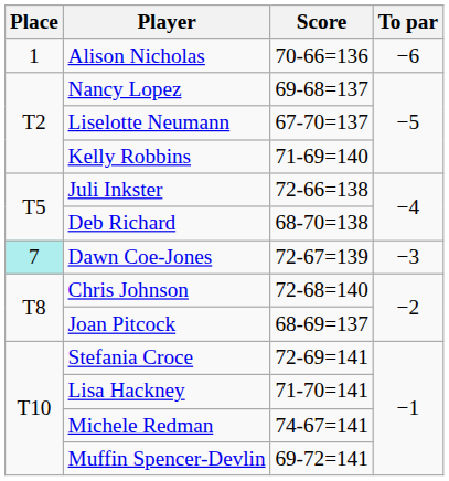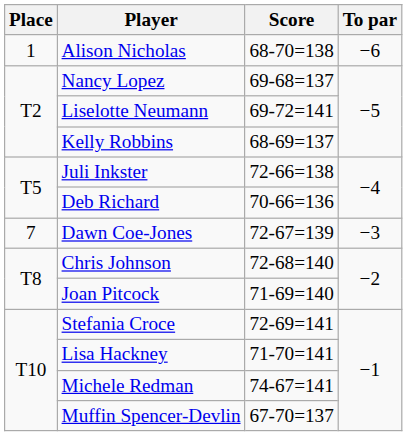Alison Nicholas | Score: 70-66=136 -> 68-70=138
Liselotte Neumann | Score: 67-70=137 -> 69-72=141
Kelly Robbins | Score: 71-69=140 -> 68-69=137
Deb Richard | Score: 68-70=138 -> 70-66=136
Dawn Coe-Jones | Place: paleturquoise background -> no background
Joan Pitcock | Score: 68-69=137 -> 71-69=140
Muffin Spencer-Devlin | Score: 69-72=141 -> 67-70=137
